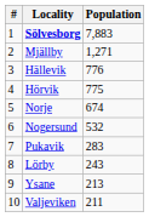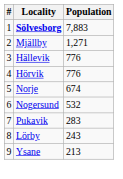Hörvik | Population: 775 -> 776
- row: 10 | Valjeviken | 211
